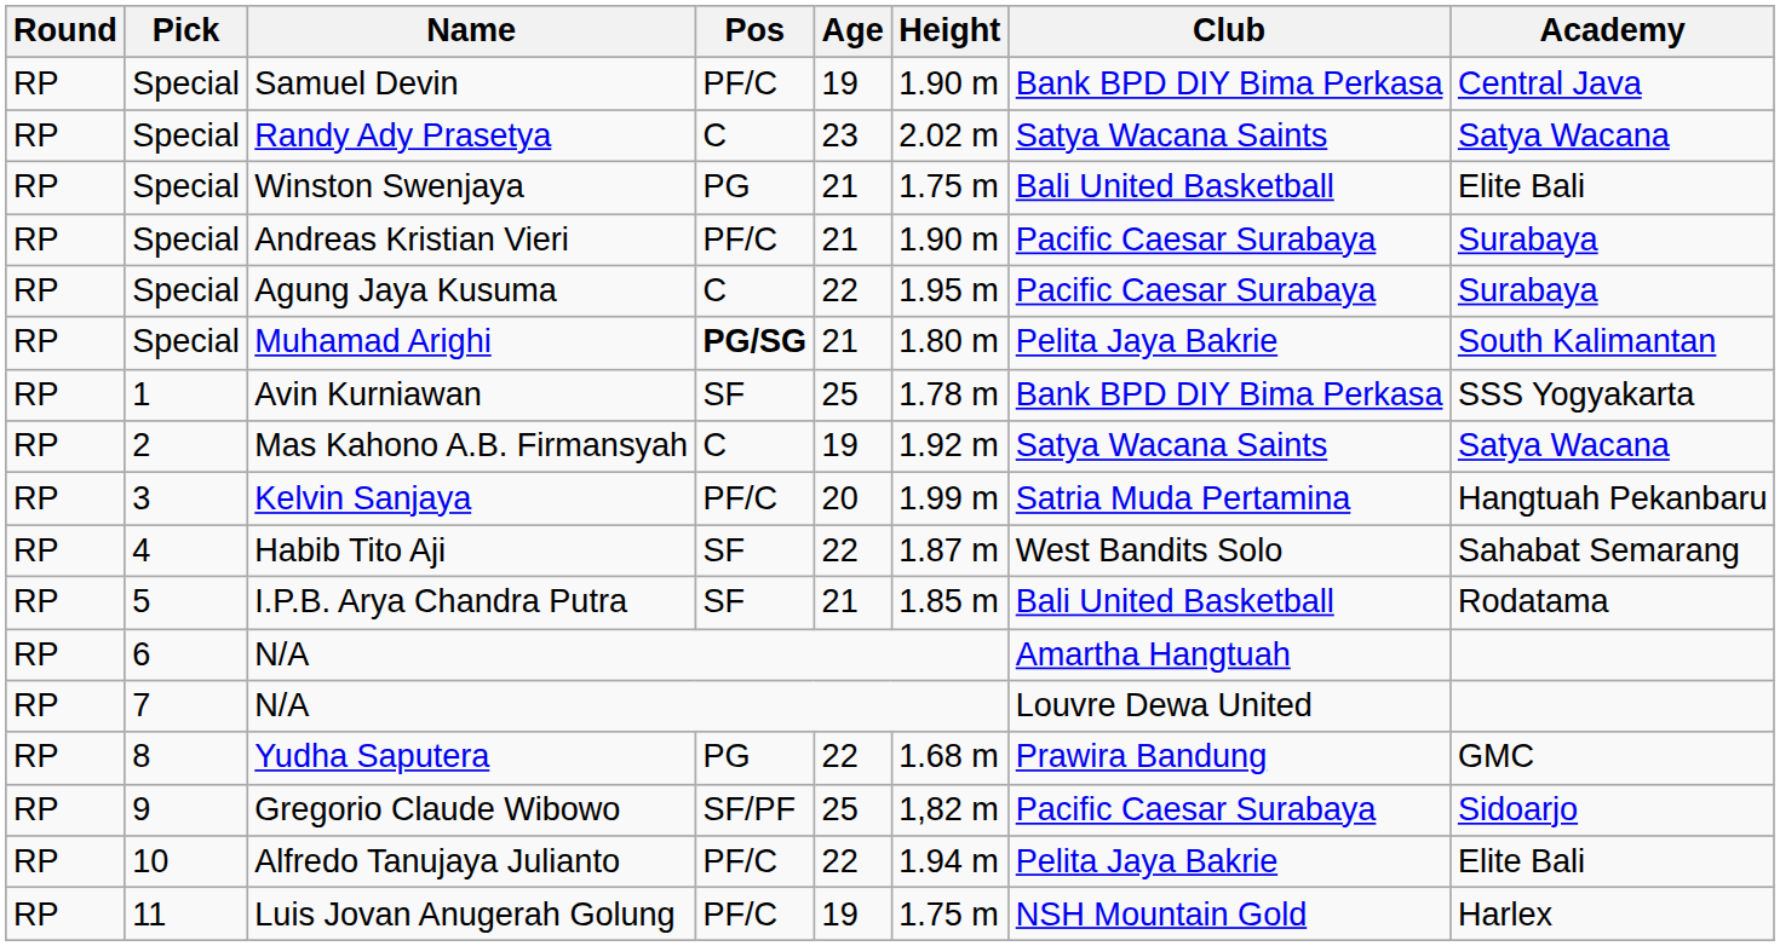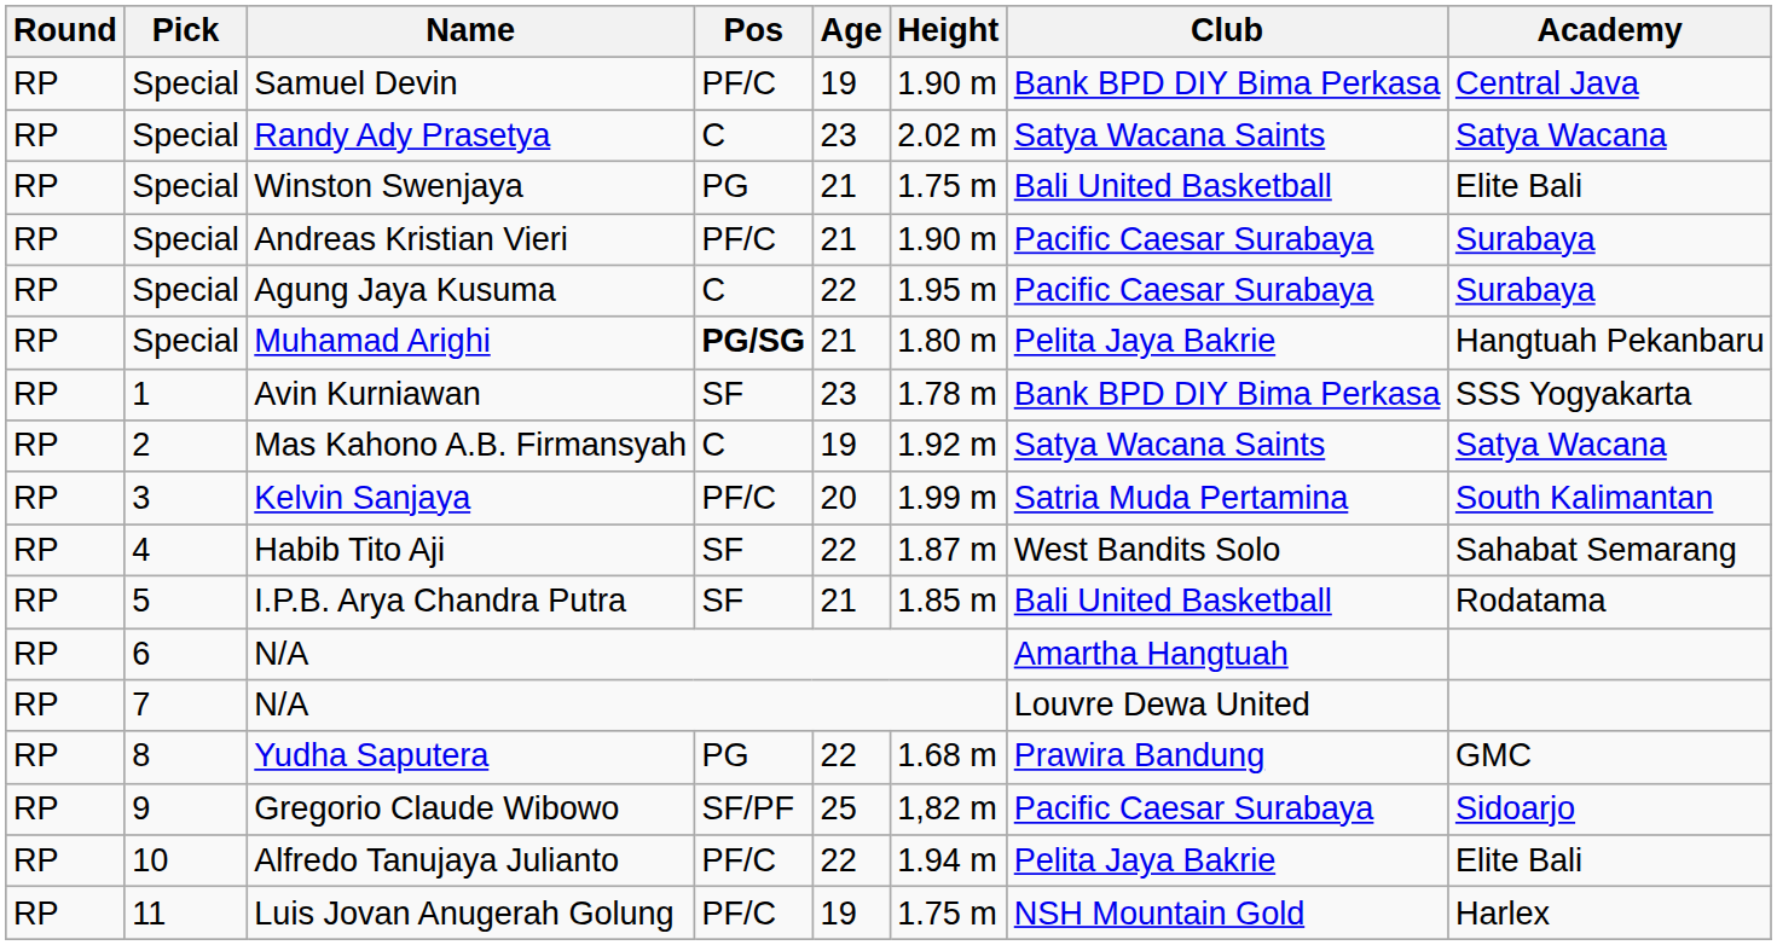Muhamad Arighi | Academy: South Kalimantan -> Hangtuah Pekanbaru
Avin Kurniawan | Age: 25 -> 23
Kelvin Sanjaya | Academy: Hangtuah Pekanbaru -> South Kalimantan
